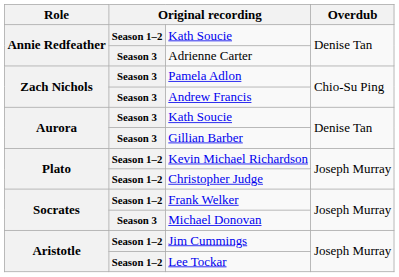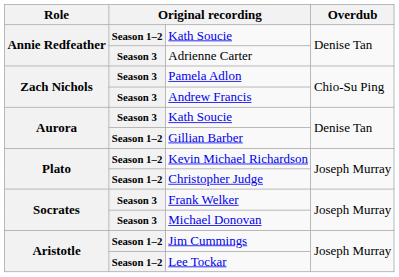Gillian Barber | column 2: Season 3 -> Season 1–2
Frank Welker | column 2: Season 1–2 -> Season 3
